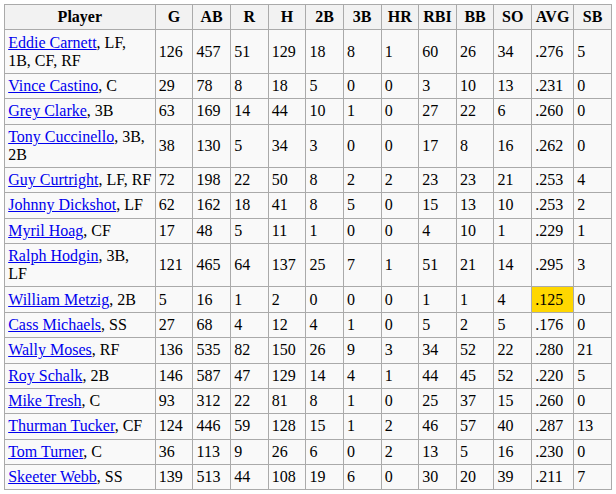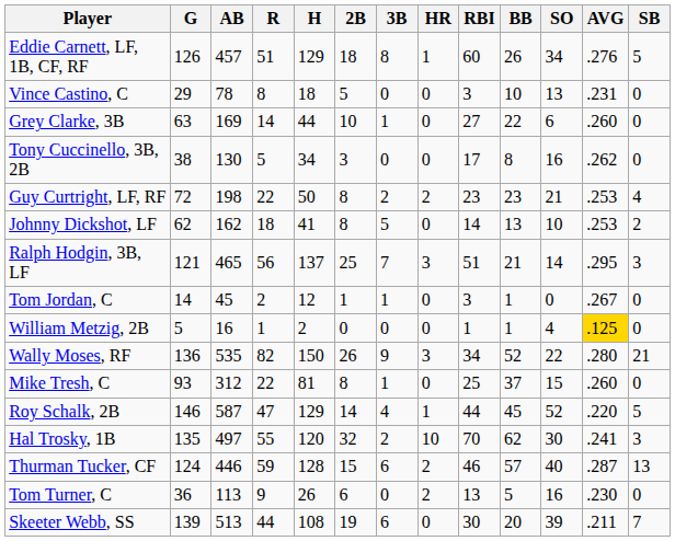Johnny Dickshot, LF | RBI: 15 -> 14
- row: Myril Hoag, CF | 17 | 48 | 5 | 11 | 1 | 0 | 0 | 4 | 10 | 1 | .229 | 1
Ralph Hodgin, 3B, LF | R: 64 -> 56
Ralph Hodgin, 3B, LF | HR: 1 -> 3
+ row: Tom Jordan, C | 14 | 45 | 2 | 12 | 1 | 1 | 0 | 3 | 1 | 0 | .267 | 0
- row: Cass Michaels, SS | 27 | 68 | 4 | 12 | 4 | 1 | 0 | 5 | 2 | 5 | .176 | 0
rows swapped: Roy Schalk, 2B <-> Mike Tresh, C
+ row: Hal Trosky, 1B | 135 | 497 | 55 | 120 | 32 | 2 | 10 | 70 | 62 | 30 | .241 | 3
Thurman Tucker, CF | 3B: 1 -> 6
